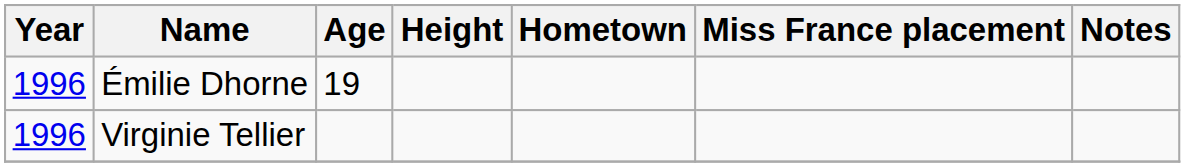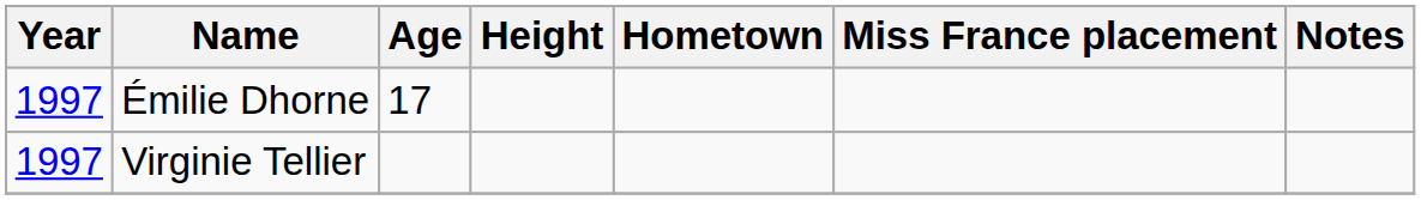Émilie Dhorne | Year: 1996 -> 1997
Émilie Dhorne | Age: 19 -> 17
Virginie Tellier | Year: 1996 -> 1997
